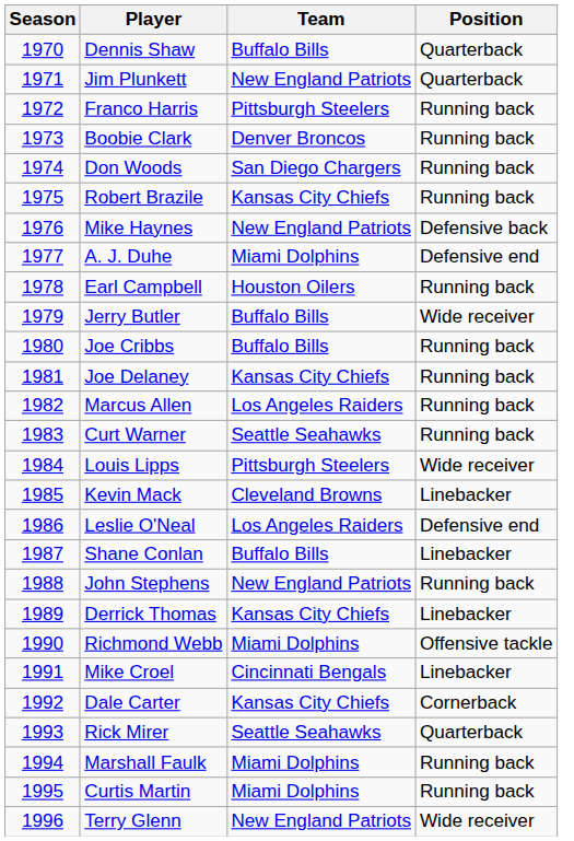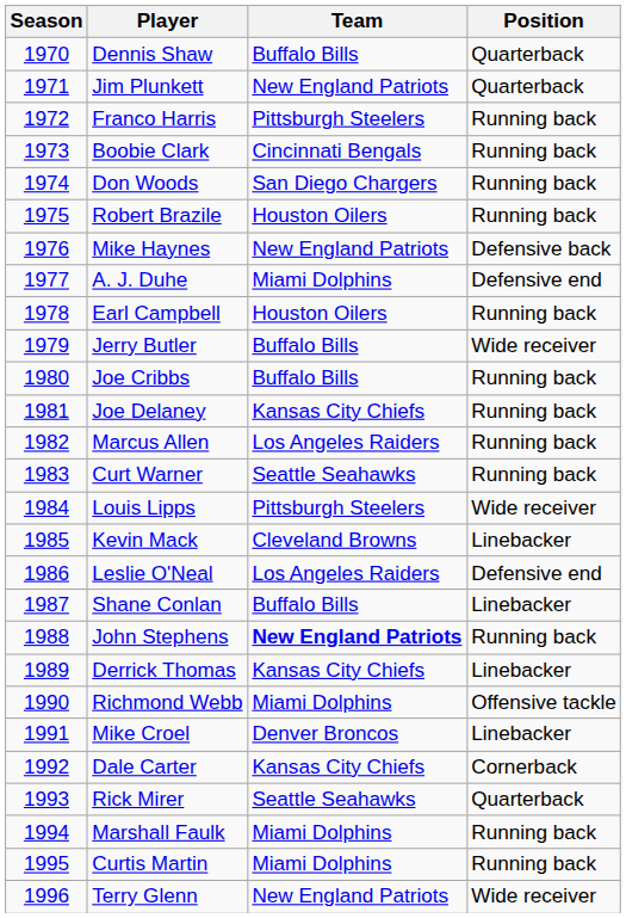Boobie Clark | Team: Denver Broncos -> Cincinnati Bengals
Robert Brazile | Team: Kansas City Chiefs -> Houston Oilers
John Stephens | Team: normal -> bold
Mike Croel | Team: Cincinnati Bengals -> Denver Broncos
